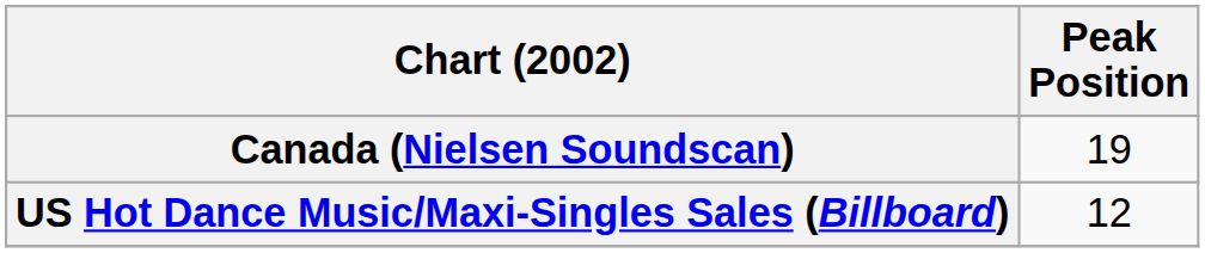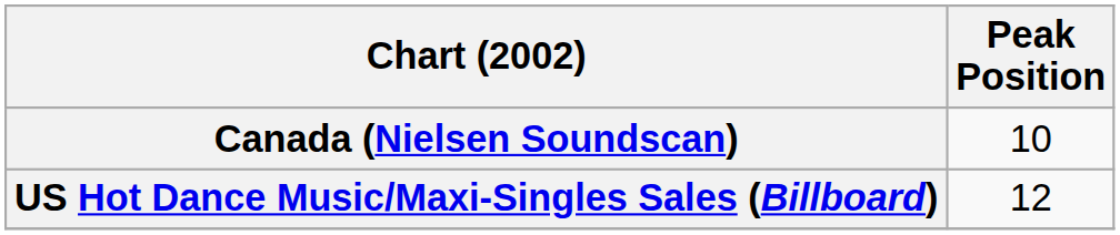Canada (Nielsen Soundscan) | Peak Position: 19 -> 10
